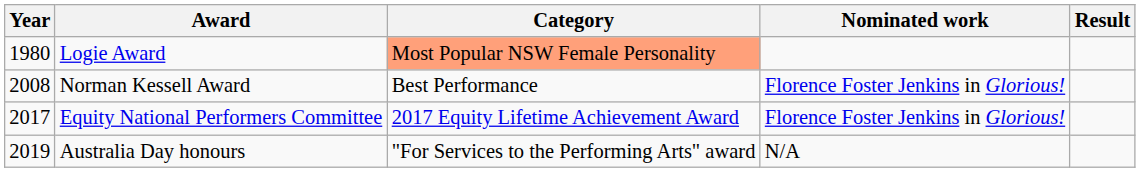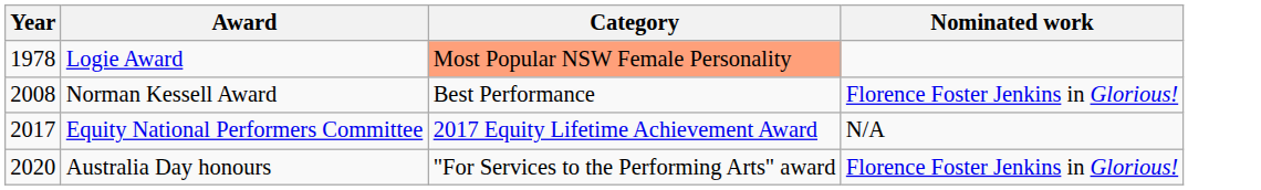- column: Result
Logie Award | Year: 1980 -> 1978
Equity National Performers Committee | Nominated work: Florence Foster Jenkins in Glorious! -> N/A
Australia Day honours | Year: 2019 -> 2020
Australia Day honours | Nominated work: N/A -> Florence Foster Jenkins in Glorious!
